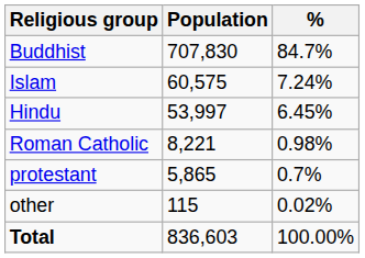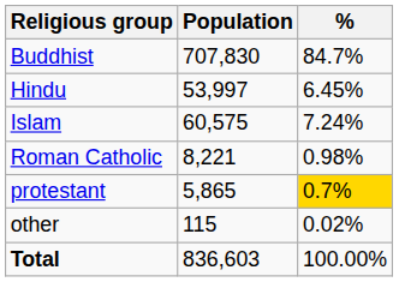rows swapped: Islam <-> Hindu
protestant | %: no background -> gold background
